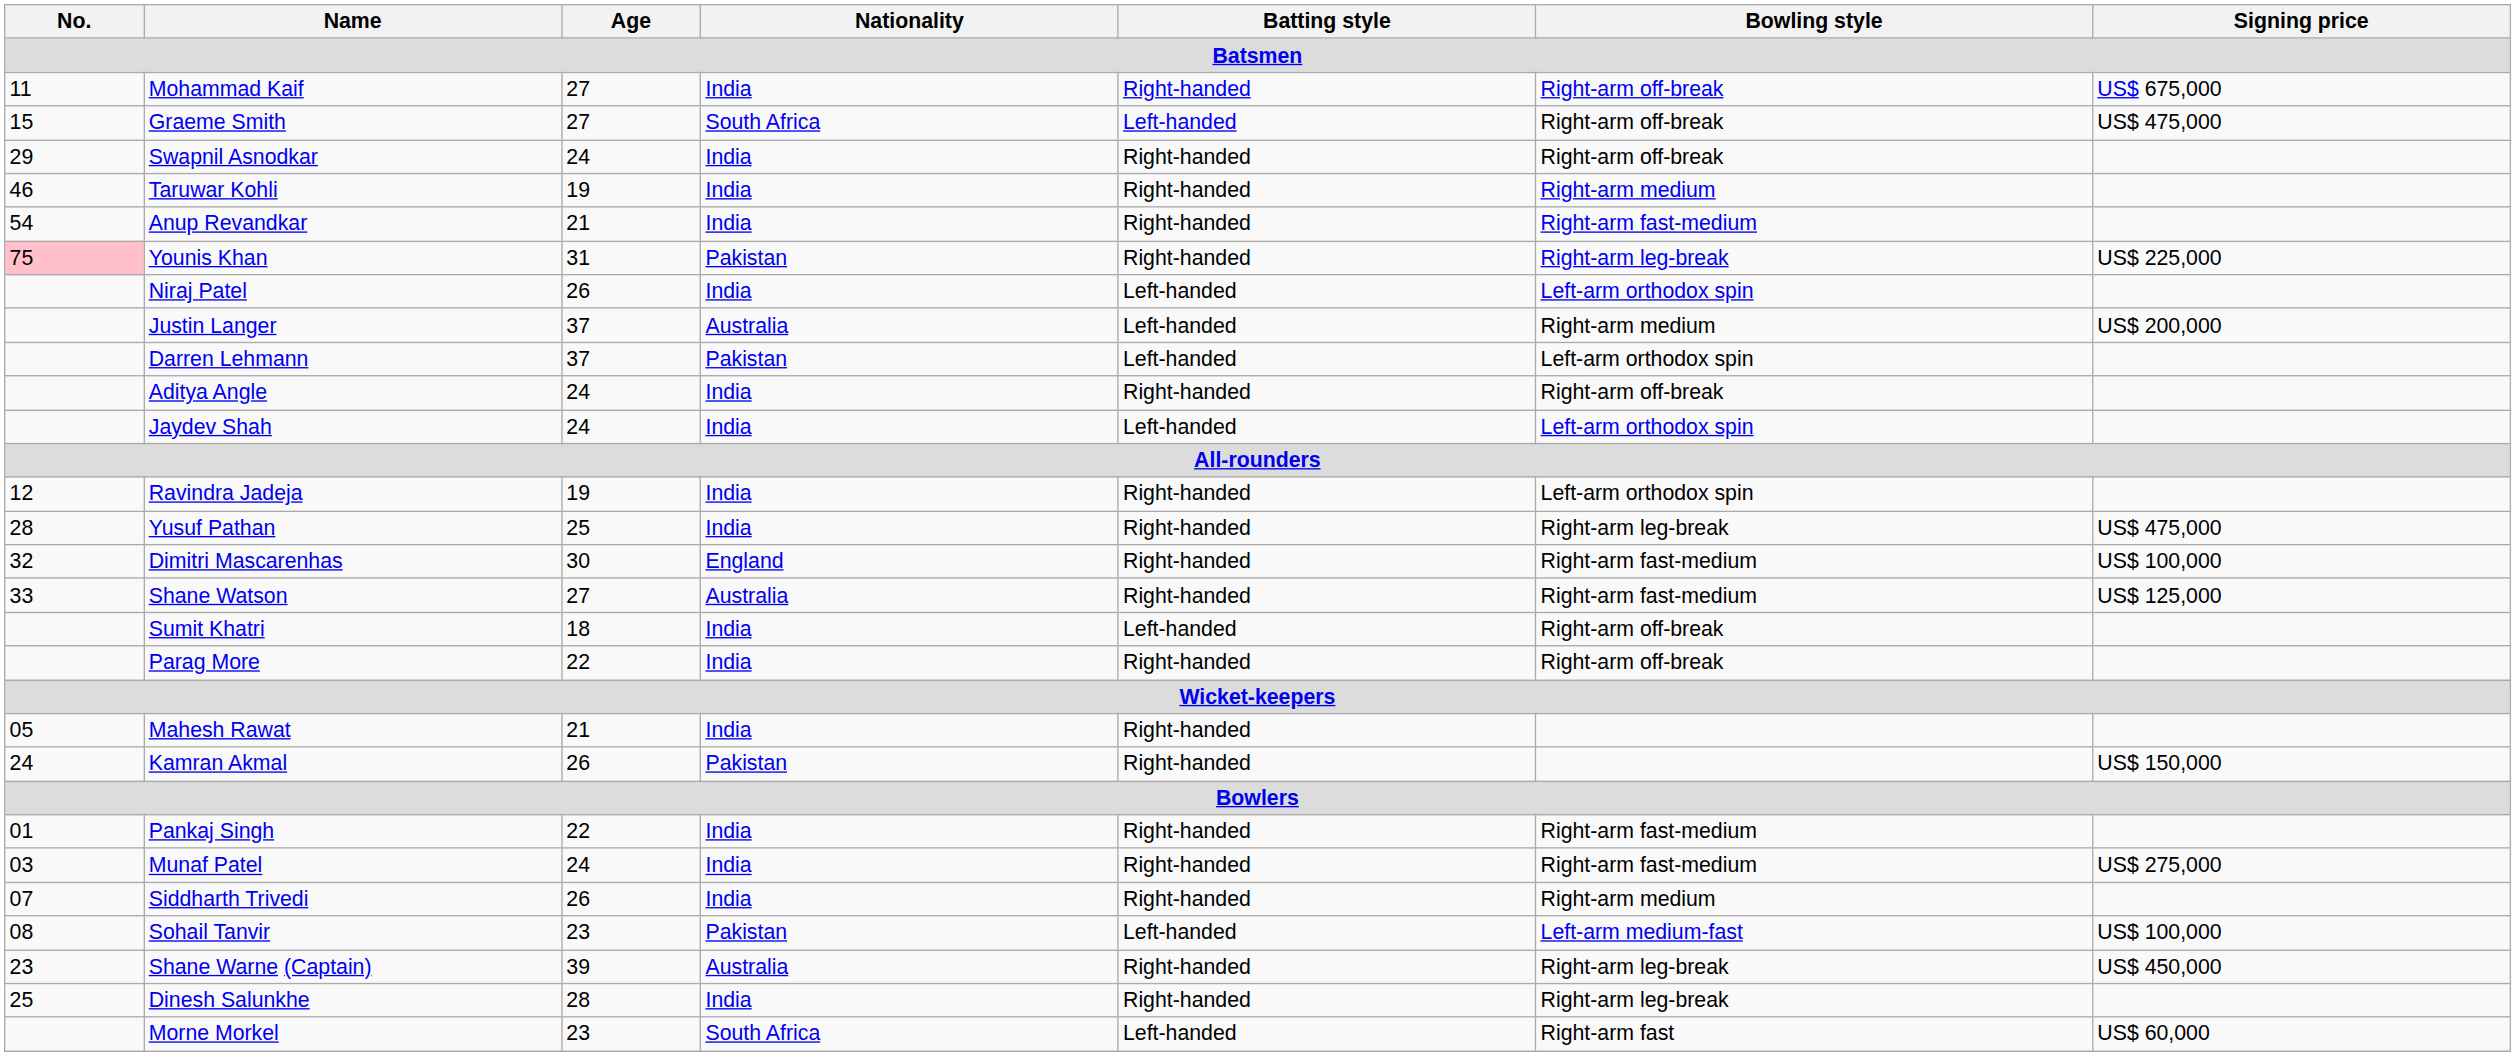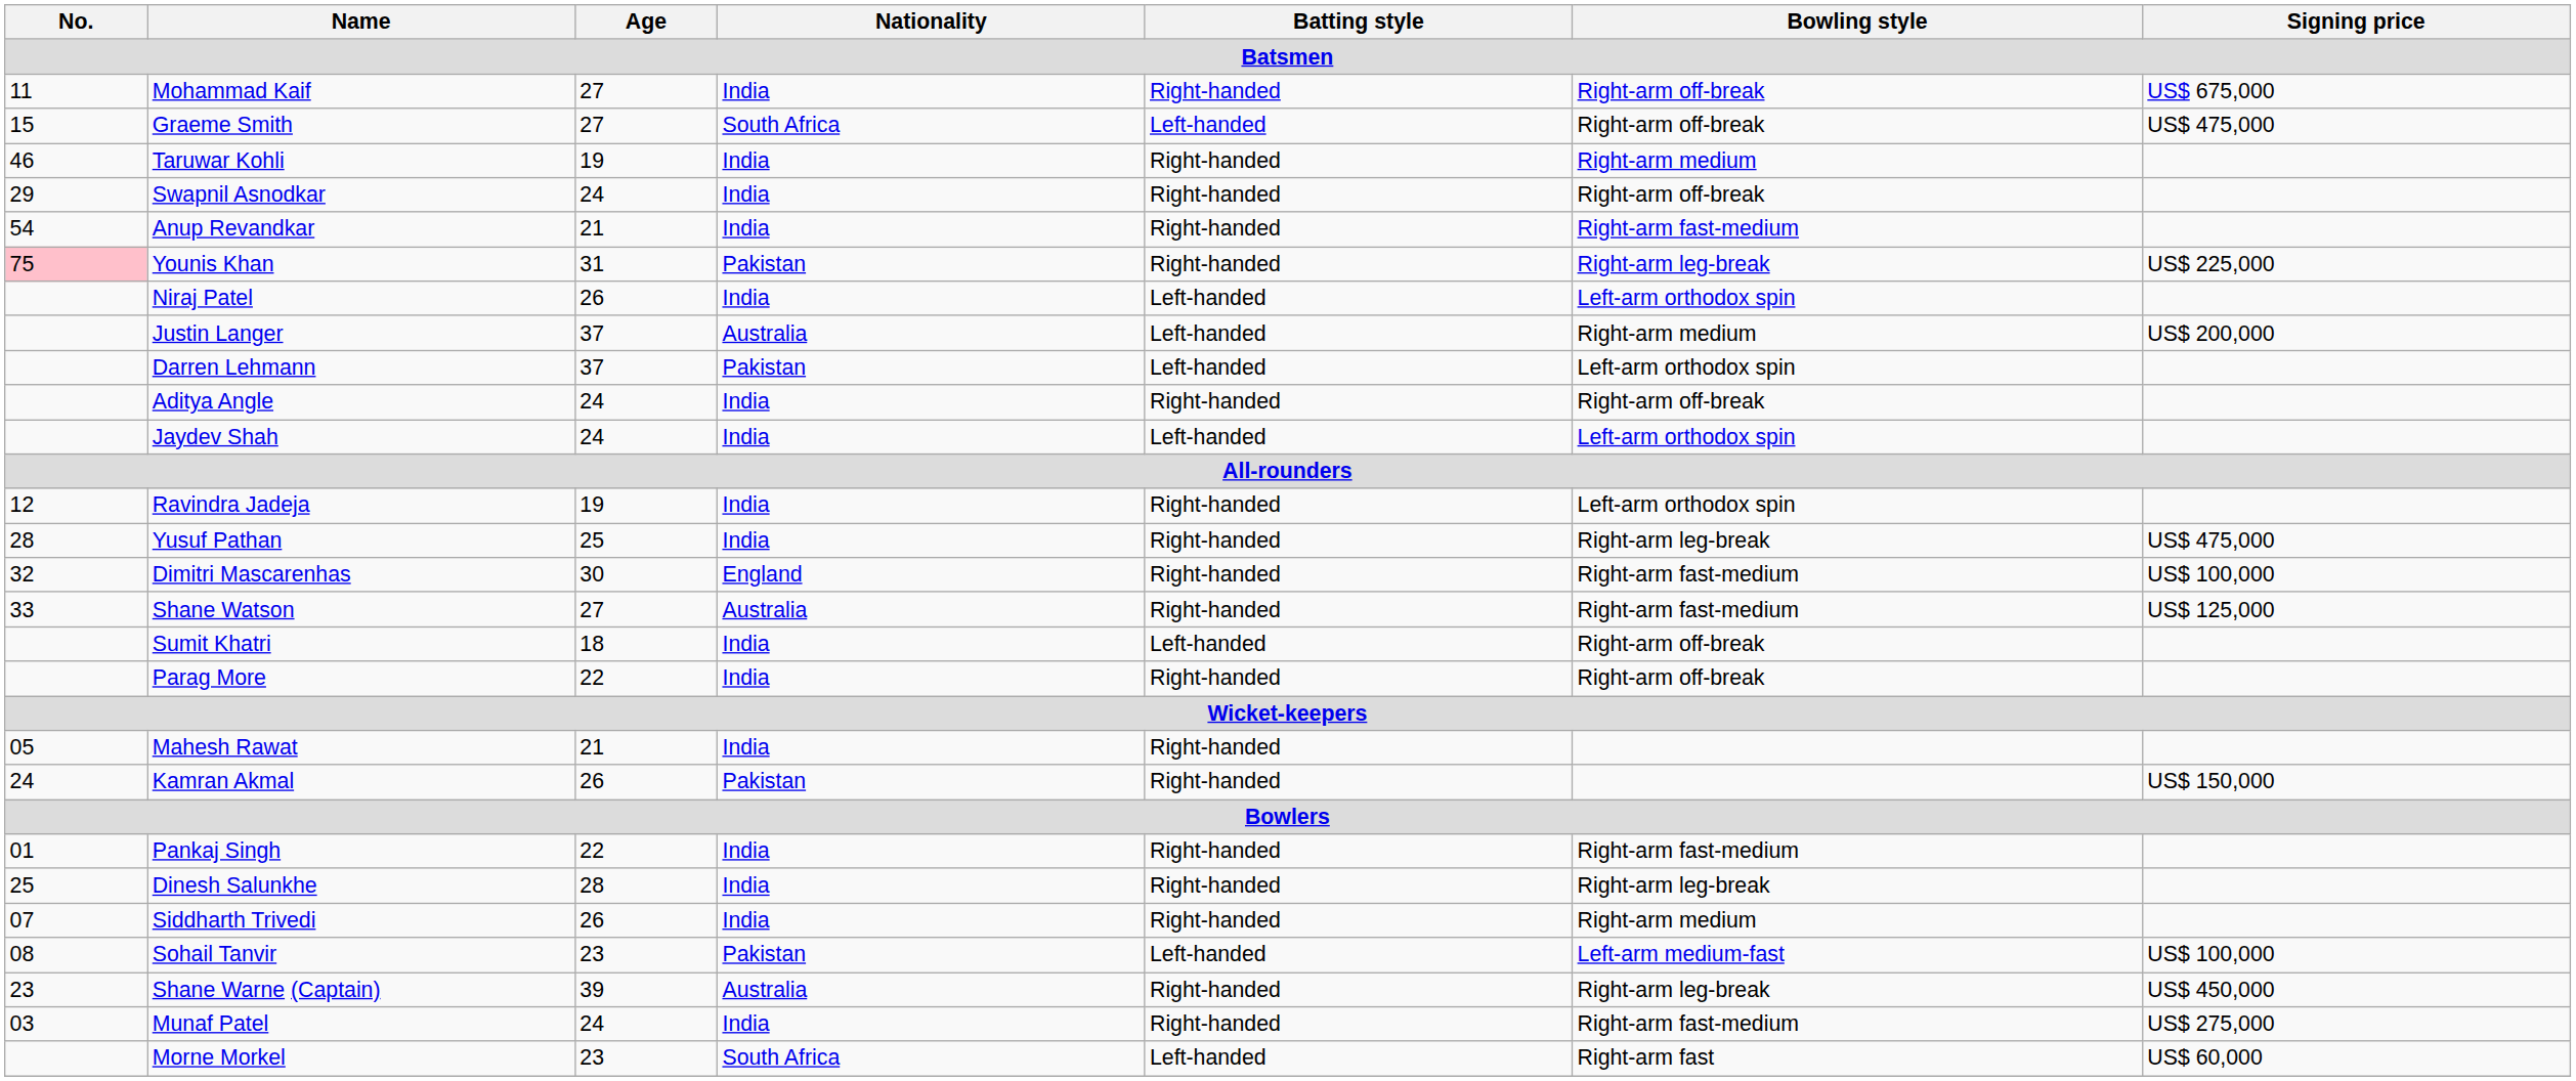rows swapped: Swapnil Asnodkar <-> Taruwar Kohli
rows swapped: Munaf Patel <-> Dinesh Salunkhe
